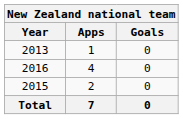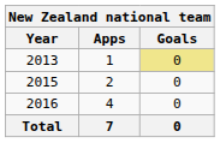2013 | Goals: no background -> khaki background
rows swapped: 2015 <-> 2016
